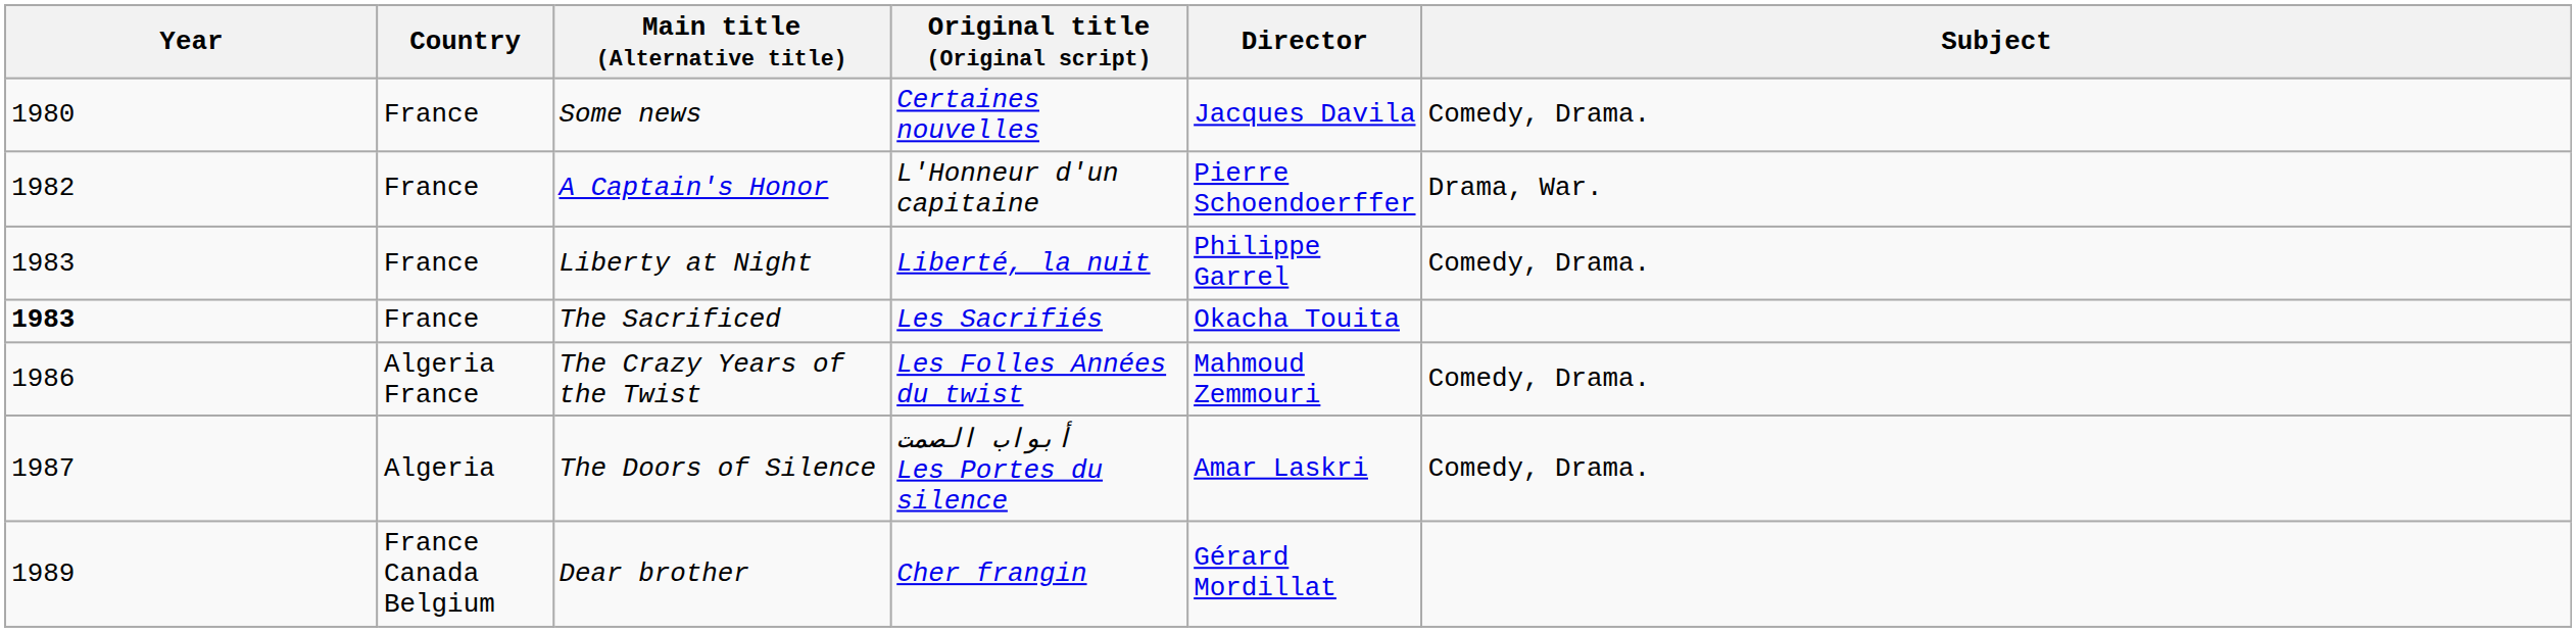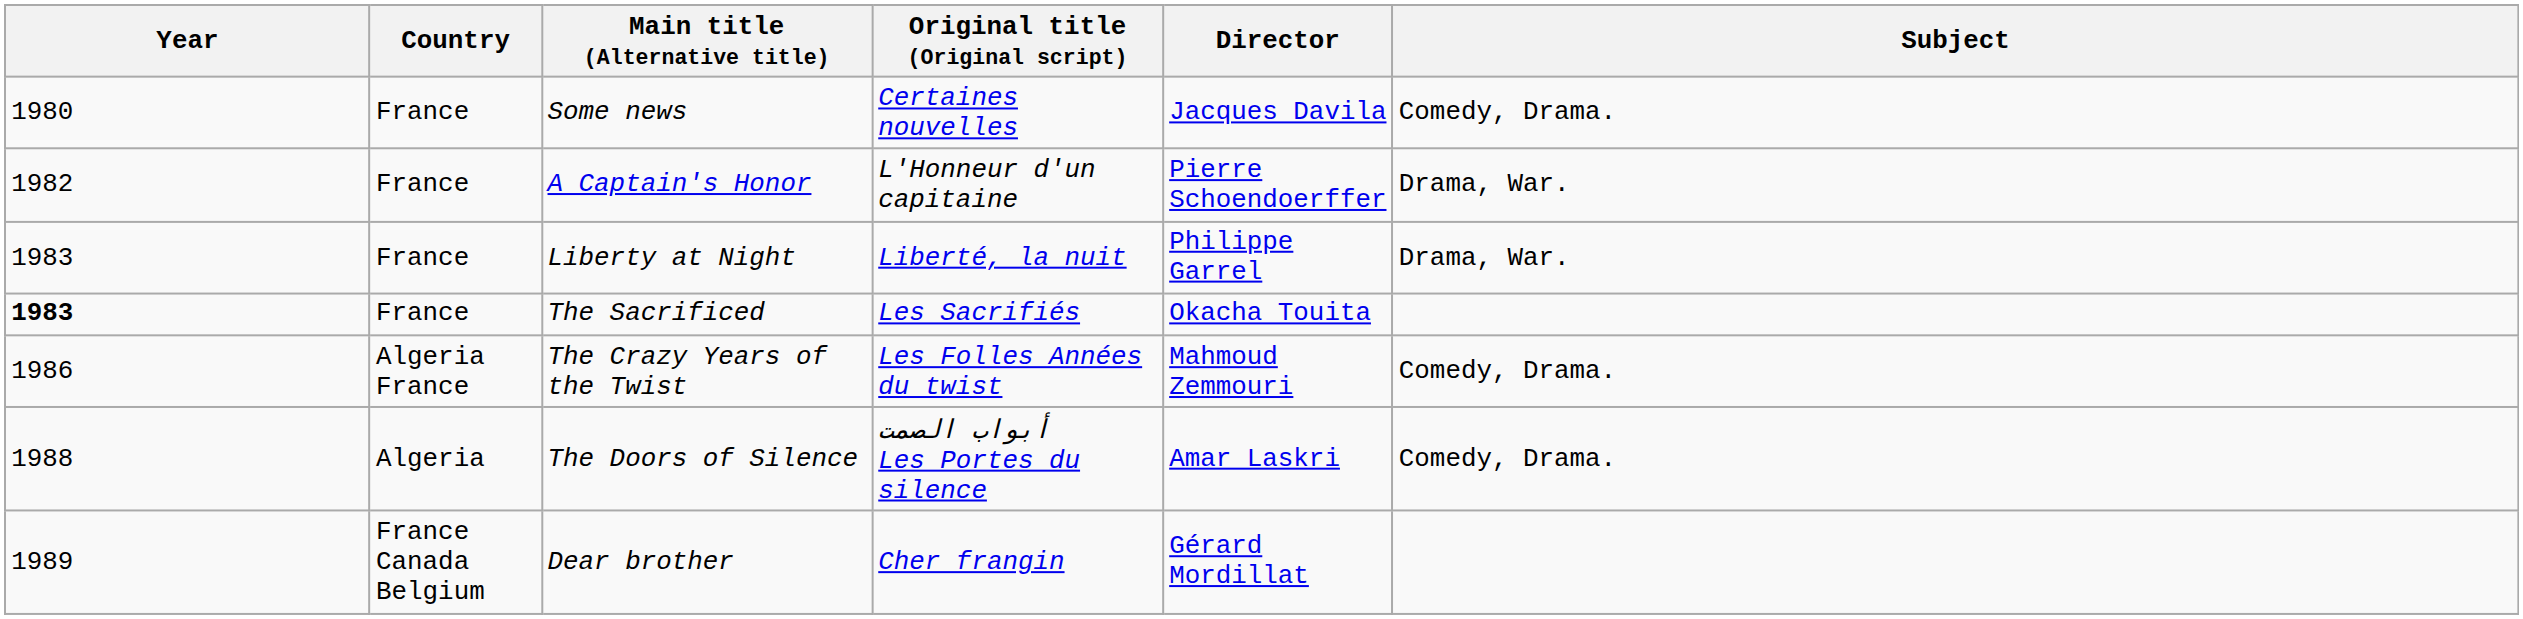Liberty at Night | Subject: Comedy, Drama. -> Drama, War.
The Doors of Silence | Year: 1987 -> 1988
